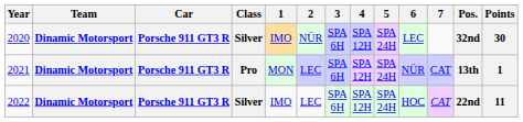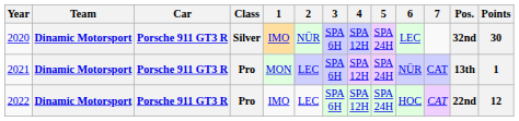2022 | Class: Silver -> Pro
2022 | Points: 11 -> 12
